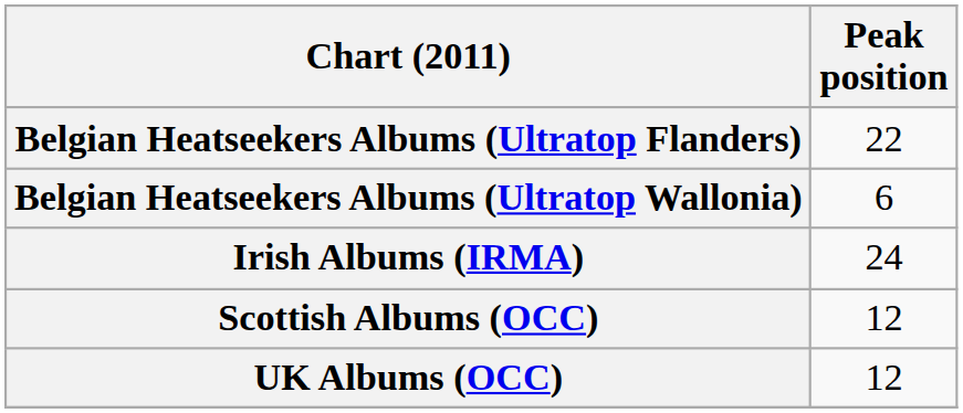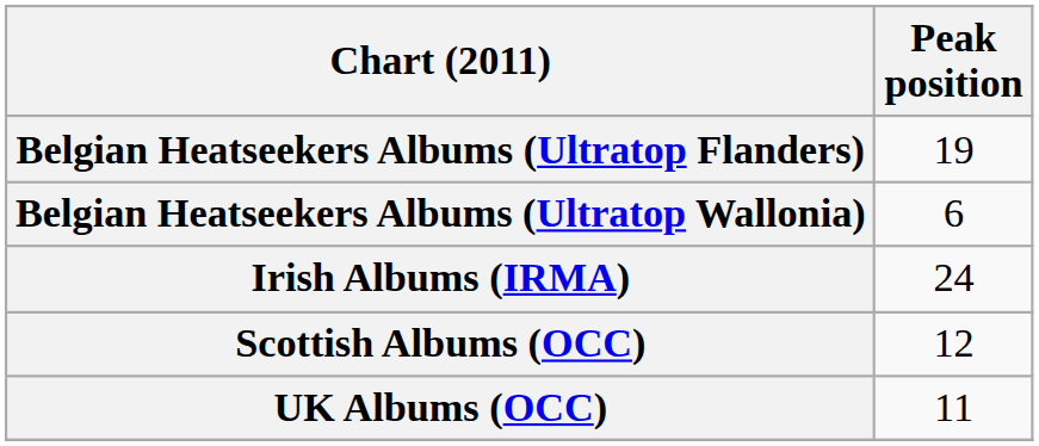Belgian Heatseekers Albums (Ultratop Flanders) | Peak position: 22 -> 19
UK Albums (OCC) | Peak position: 12 -> 11
